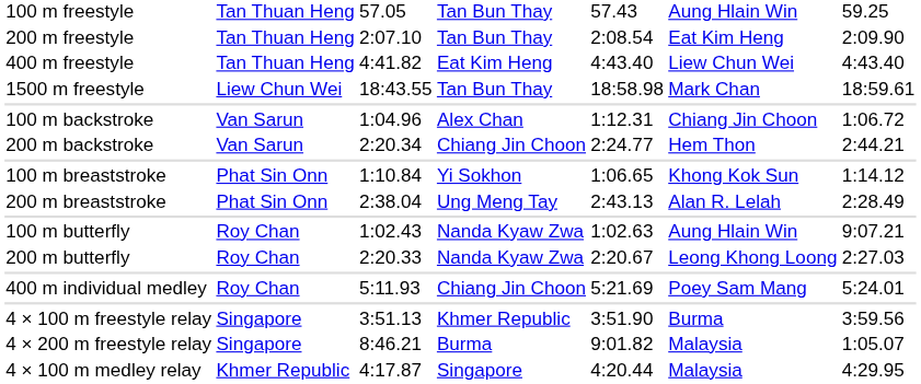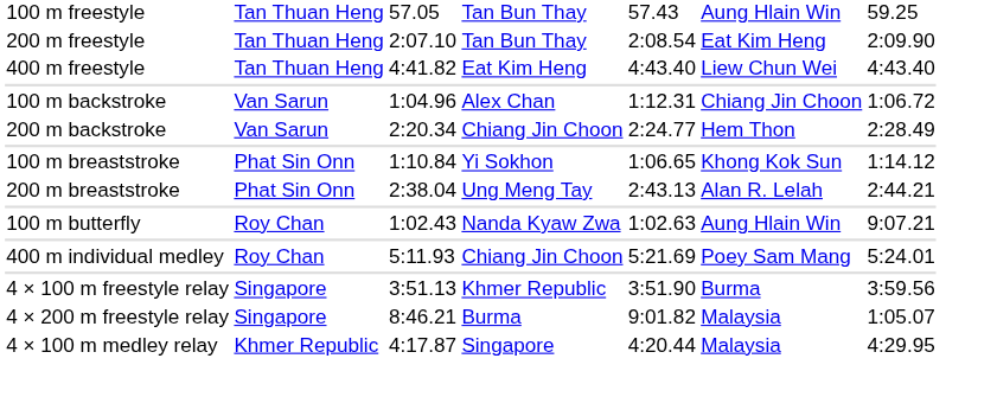- row: 1500 m freestyle | Liew Chun Wei | 18:43.55 | Tan Bun Thay | 18:58.98 | Mark Chan | 18:59.61
200 m backstroke | column 7: 2:44.21 -> 2:28.49
200 m breaststroke | column 7: 2:28.49 -> 2:44.21
- row: 200 m butterfly | Roy Chan | 2:20.33 | Nanda Kyaw Zwa | 2:20.67 | Leong Khong Loong | 2:27.03
